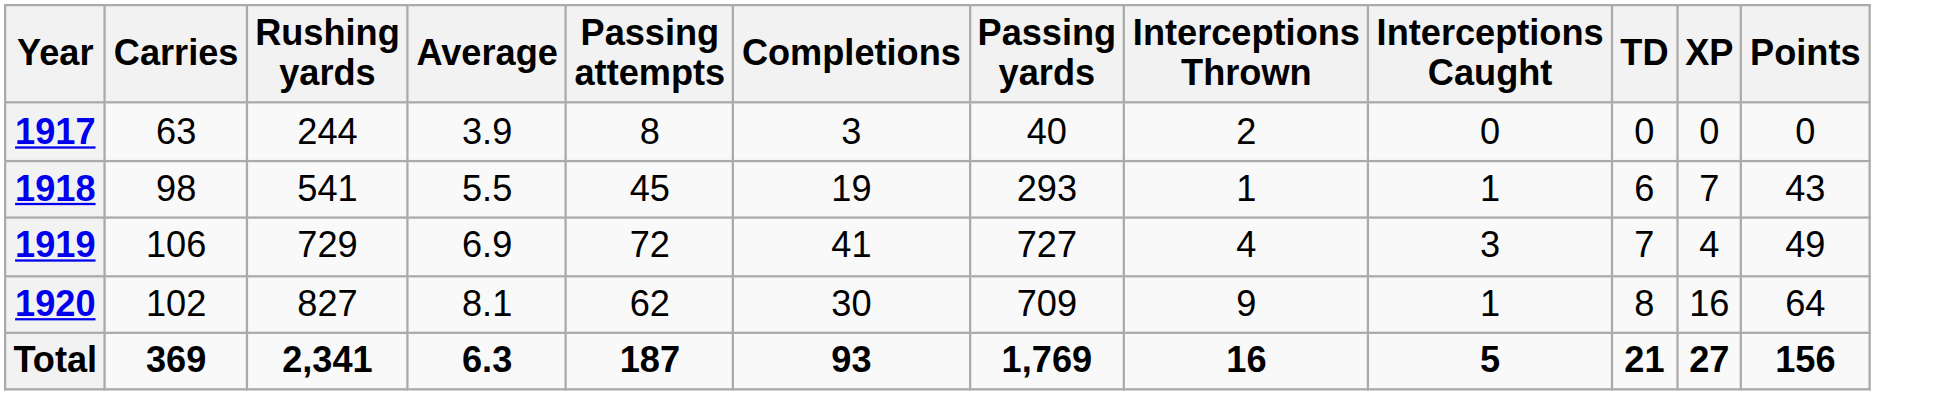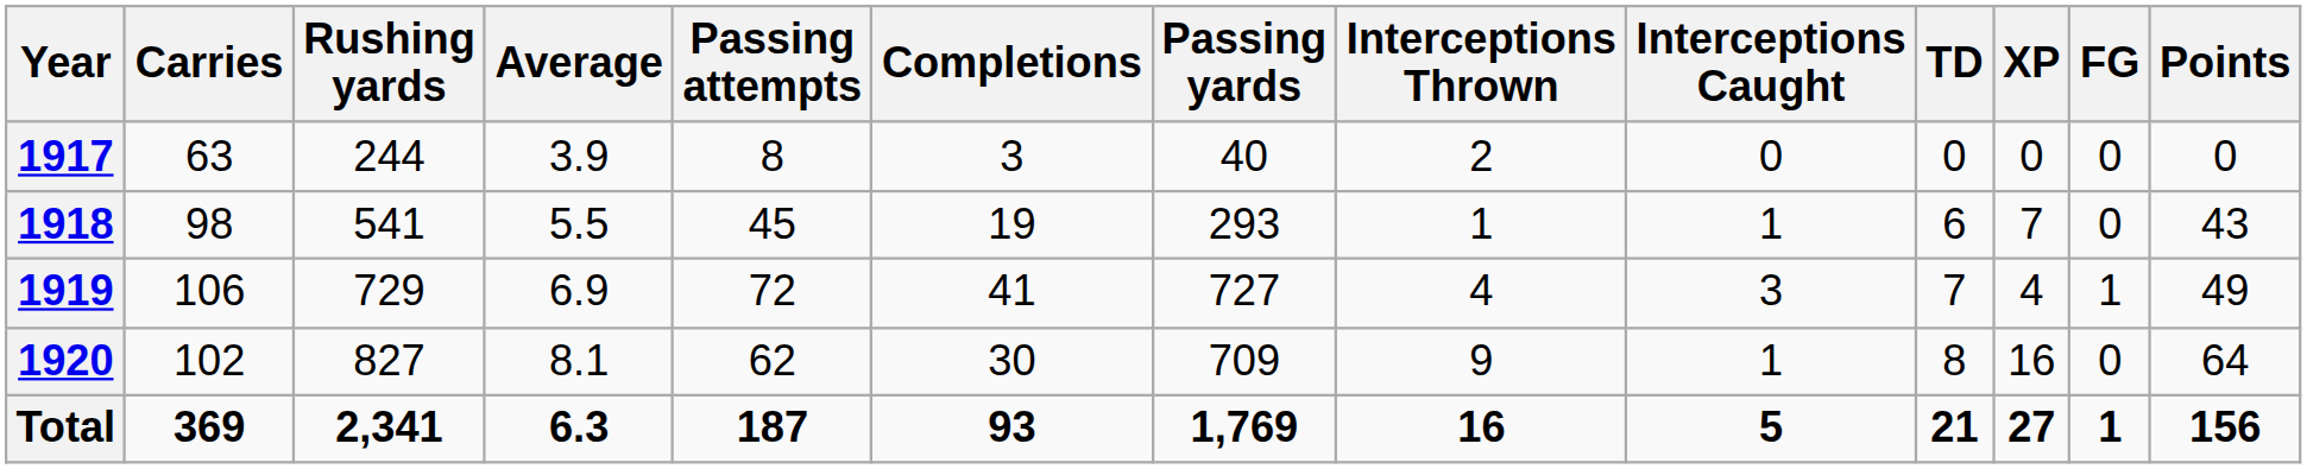+ column: FG | 0 | 0 | 1 | 0 | 1
